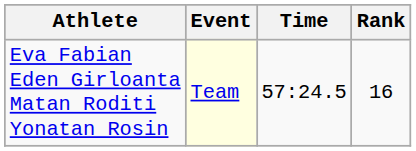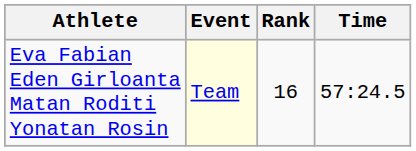columns swapped: Time <-> Rank
